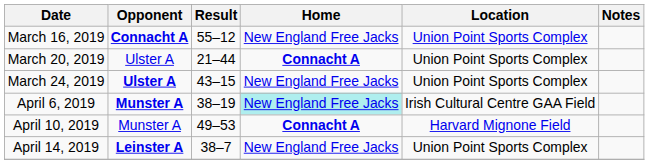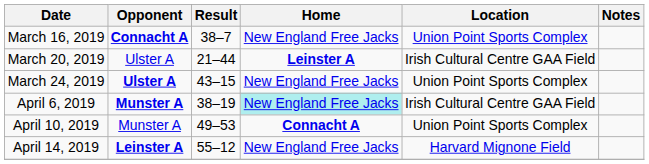March 16, 2019 | Result: 55–12 -> 38–7
March 20, 2019 | Home: Connacht A -> Leinster A
March 20, 2019 | Location: Union Point Sports Complex -> Irish Cultural Centre GAA Field
April 10, 2019 | Location: Harvard Mignone Field -> Union Point Sports Complex
April 14, 2019 | Result: 38–7 -> 55–12
April 14, 2019 | Location: Union Point Sports Complex -> Harvard Mignone Field
